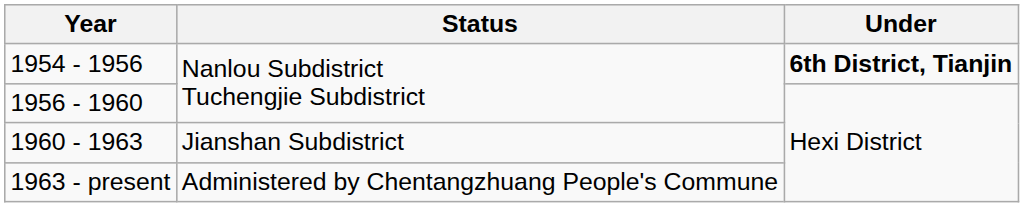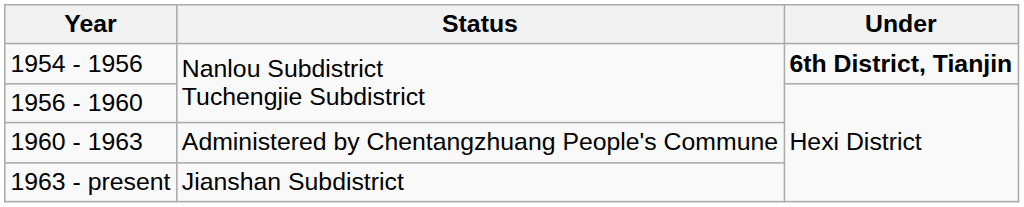1960 - 1963 | Status: Jianshan Subdistrict -> Administered by Chentangzhuang People's Commune
1963 - present | Status: Administered by Chentangzhuang People's Commune -> Jianshan Subdistrict
